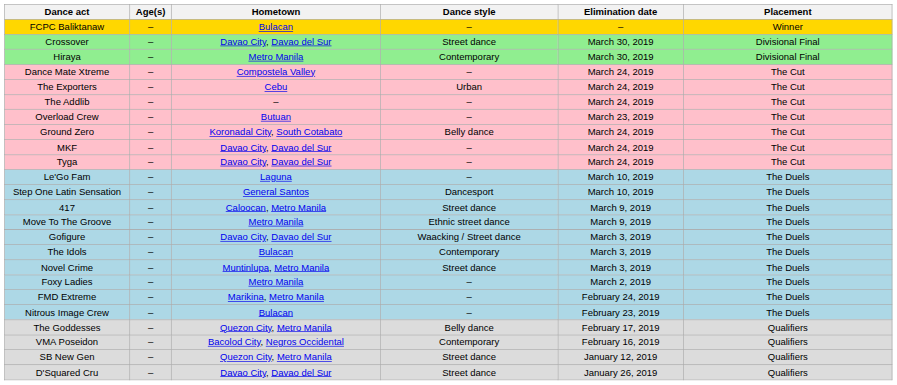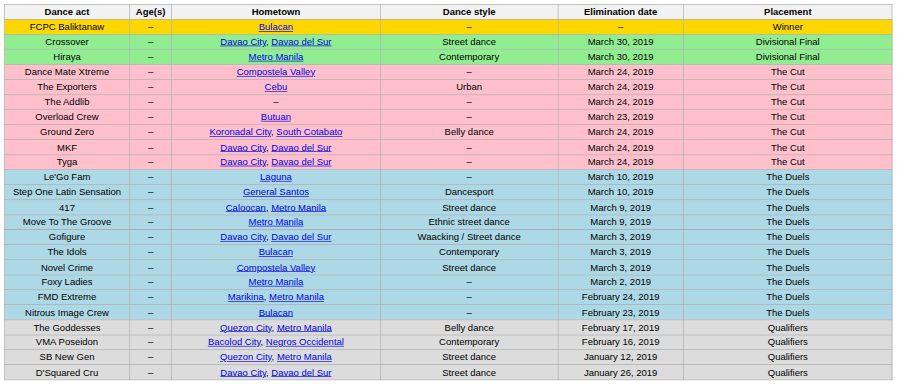Novel Crime | Hometown: Muntinlupa, Metro Manila -> Compostela Valley
